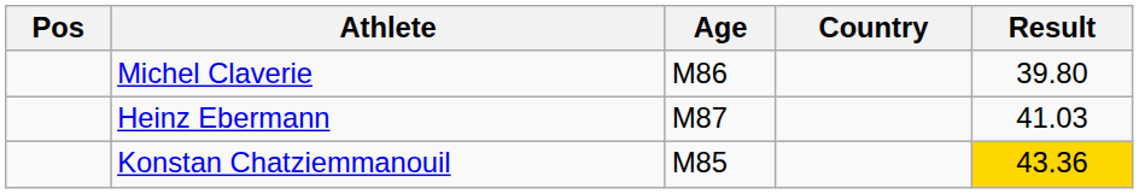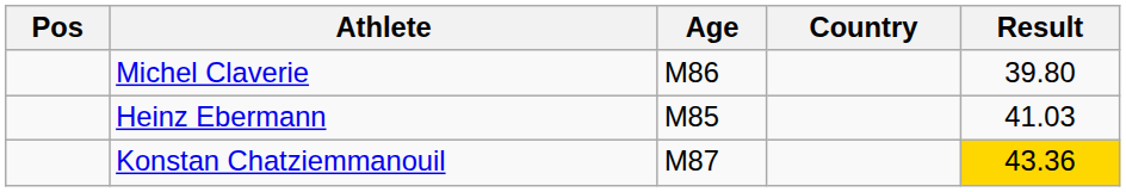Heinz Ebermann | Age: M87 -> M85
Konstan Chatziemmanouil | Age: M85 -> M87
